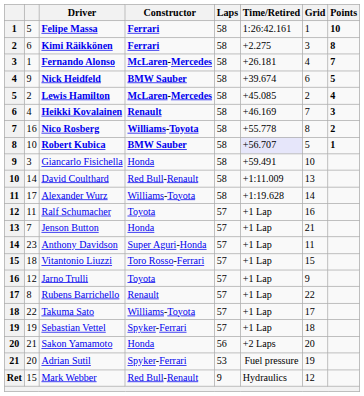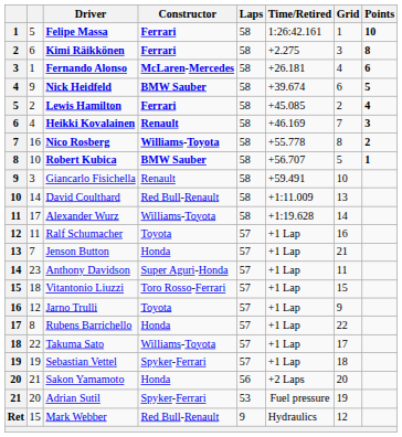Fernando Alonso | Points: 7 -> 6
Lewis Hamilton | Constructor: McLaren-Mercedes -> Ferrari
Robert Kubica | Time/Retired: lavender background -> no background
Giancarlo Fisichella | Constructor: Honda -> Renault
Rubens Barrichello | Constructor: Renault -> Honda
